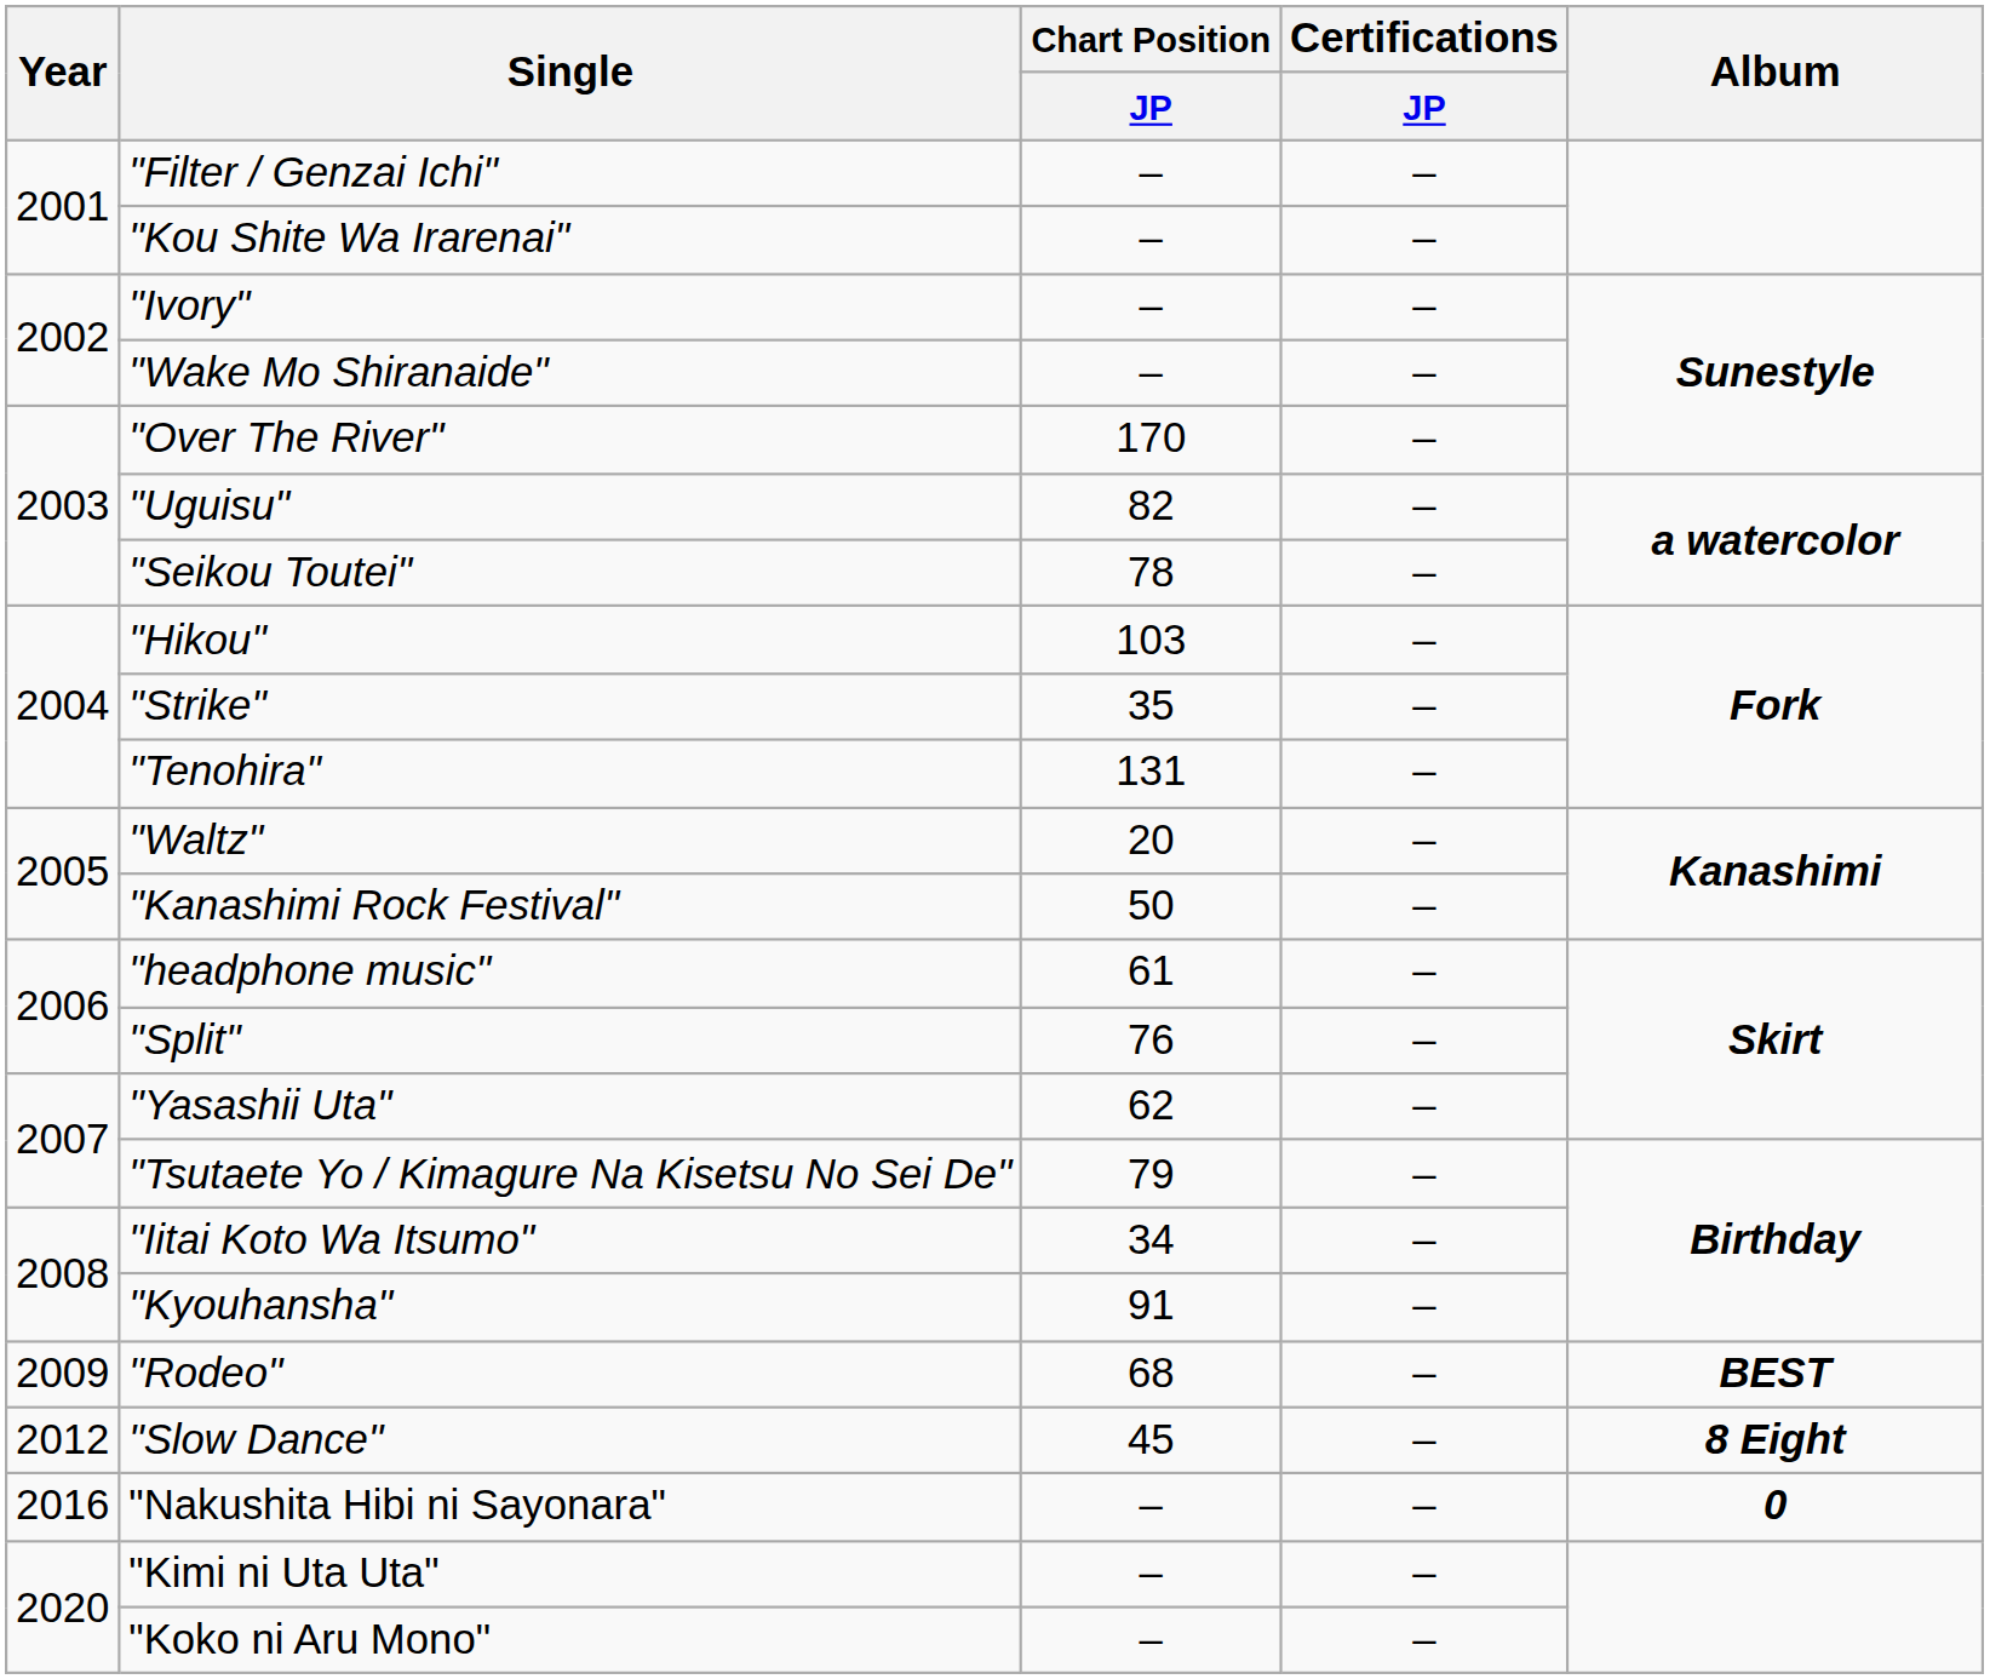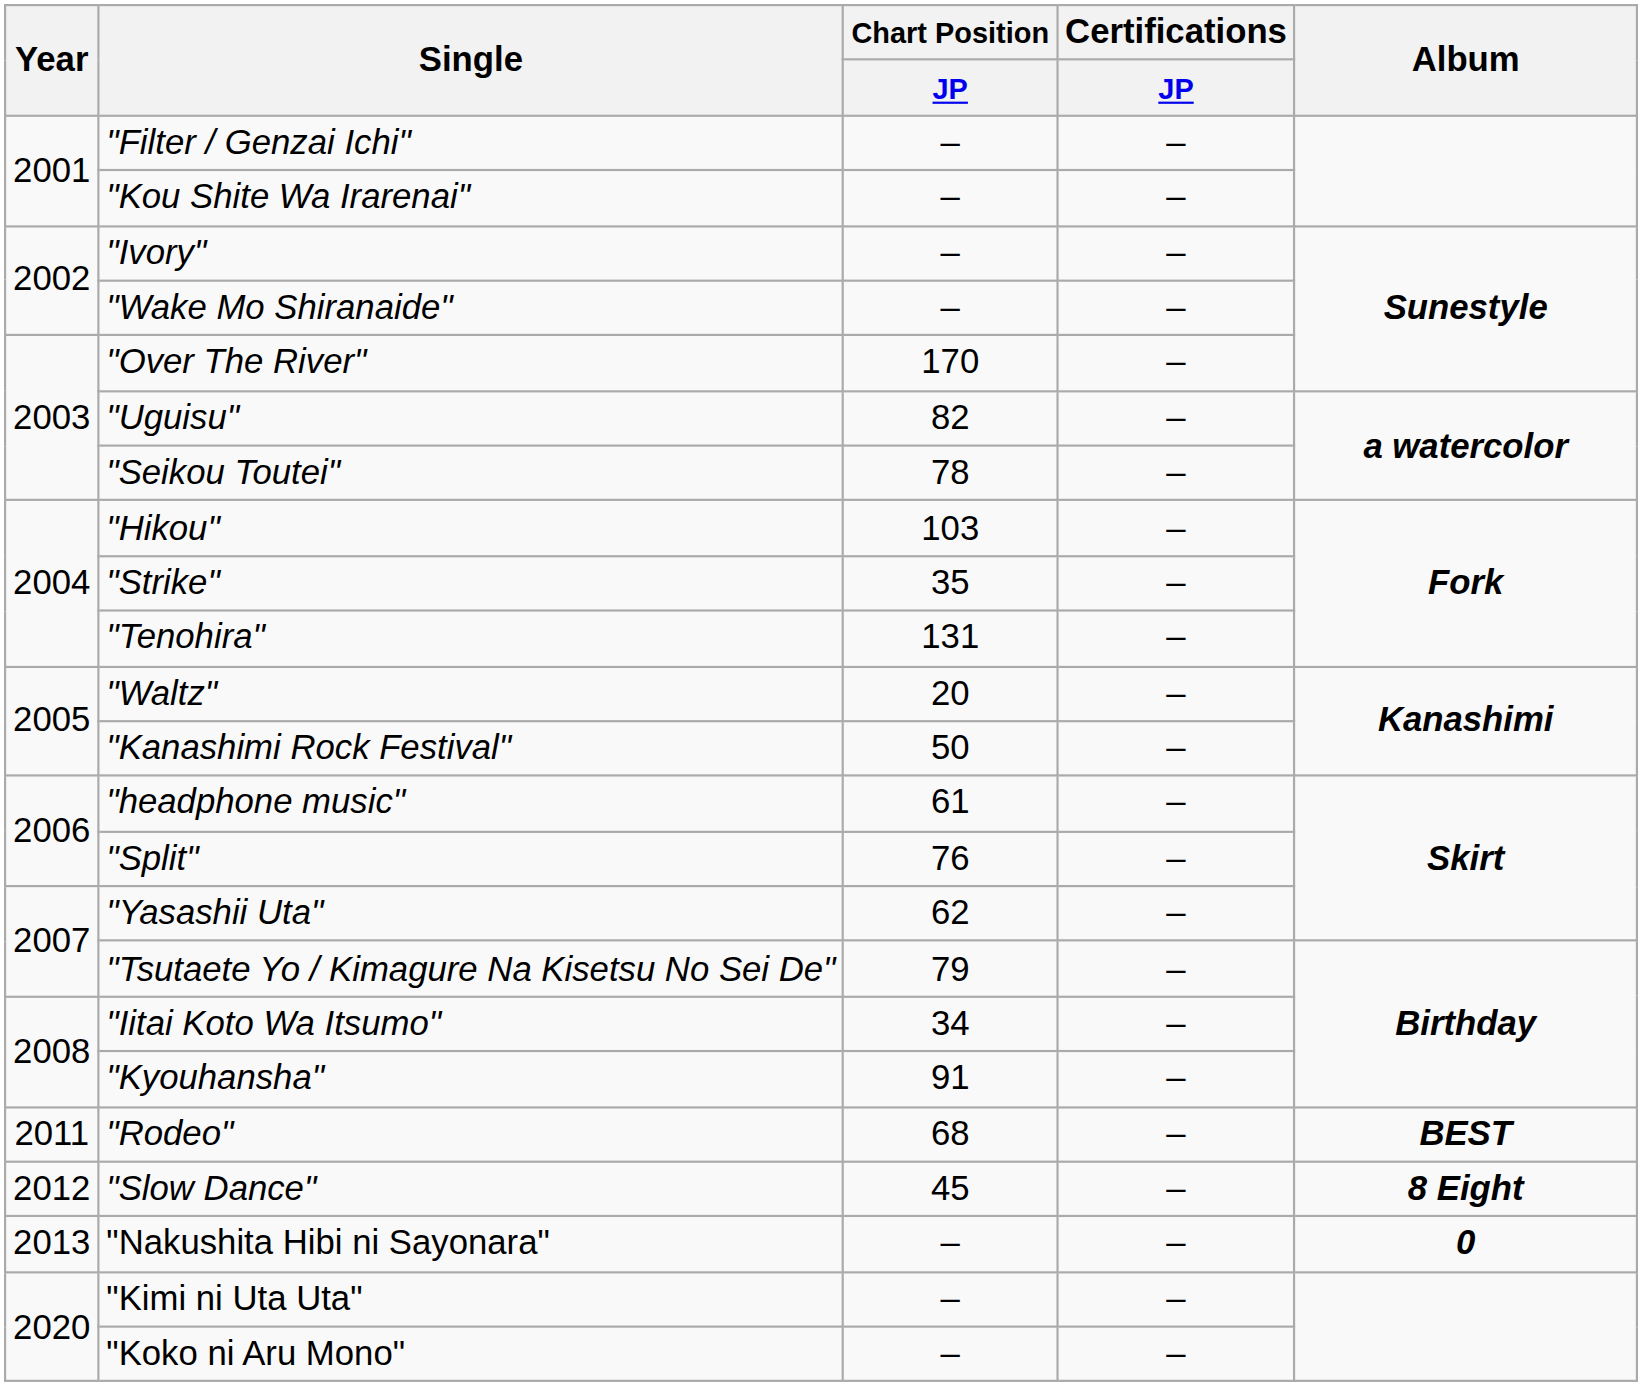"Rodeo" | Year: 2009 -> 2011
"Nakushita Hibi ni Sayonara" | Year: 2016 -> 2013
